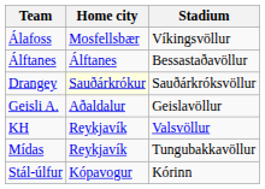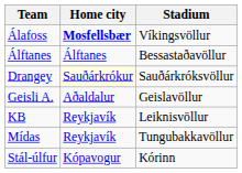Álafoss | Home city: normal -> bold
+ row: KB | Reykjavík | Leiknisvöllur
- row: KH | Reykjavík | Valsvöllur
